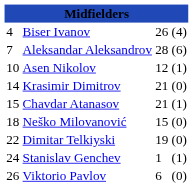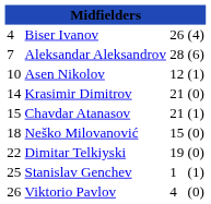Stanislav Genchev | column 1: 24 -> 25
Viktorio Pavlov | column 3: 6 -> 4
